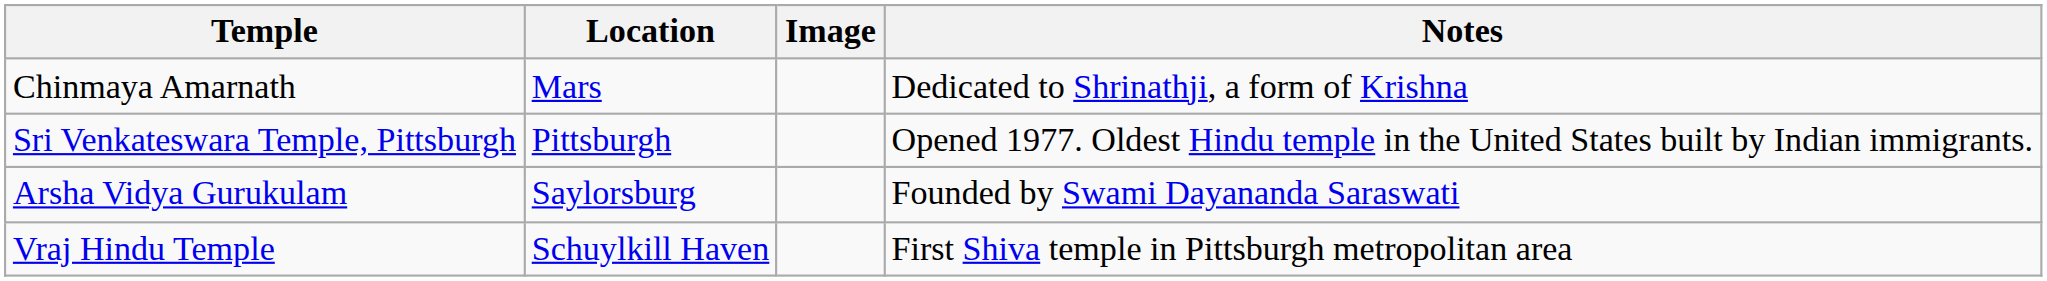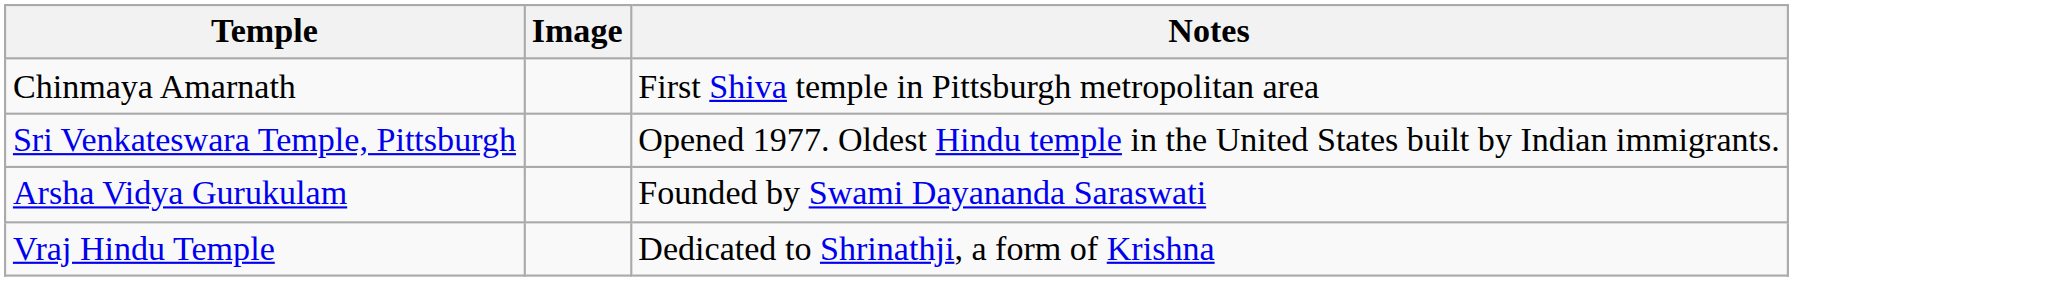- column: Location | Mars | Pittsburgh | Saylorsburg | Schuylkill Haven
Chinmaya Amarnath | Notes: Dedicated to Shrinathji, a form of Krishna -> First Shiva temple in Pittsburgh metropolitan area
Vraj Hindu Temple | Notes: First Shiva temple in Pittsburgh metropolitan area -> Dedicated to Shrinathji, a form of Krishna
